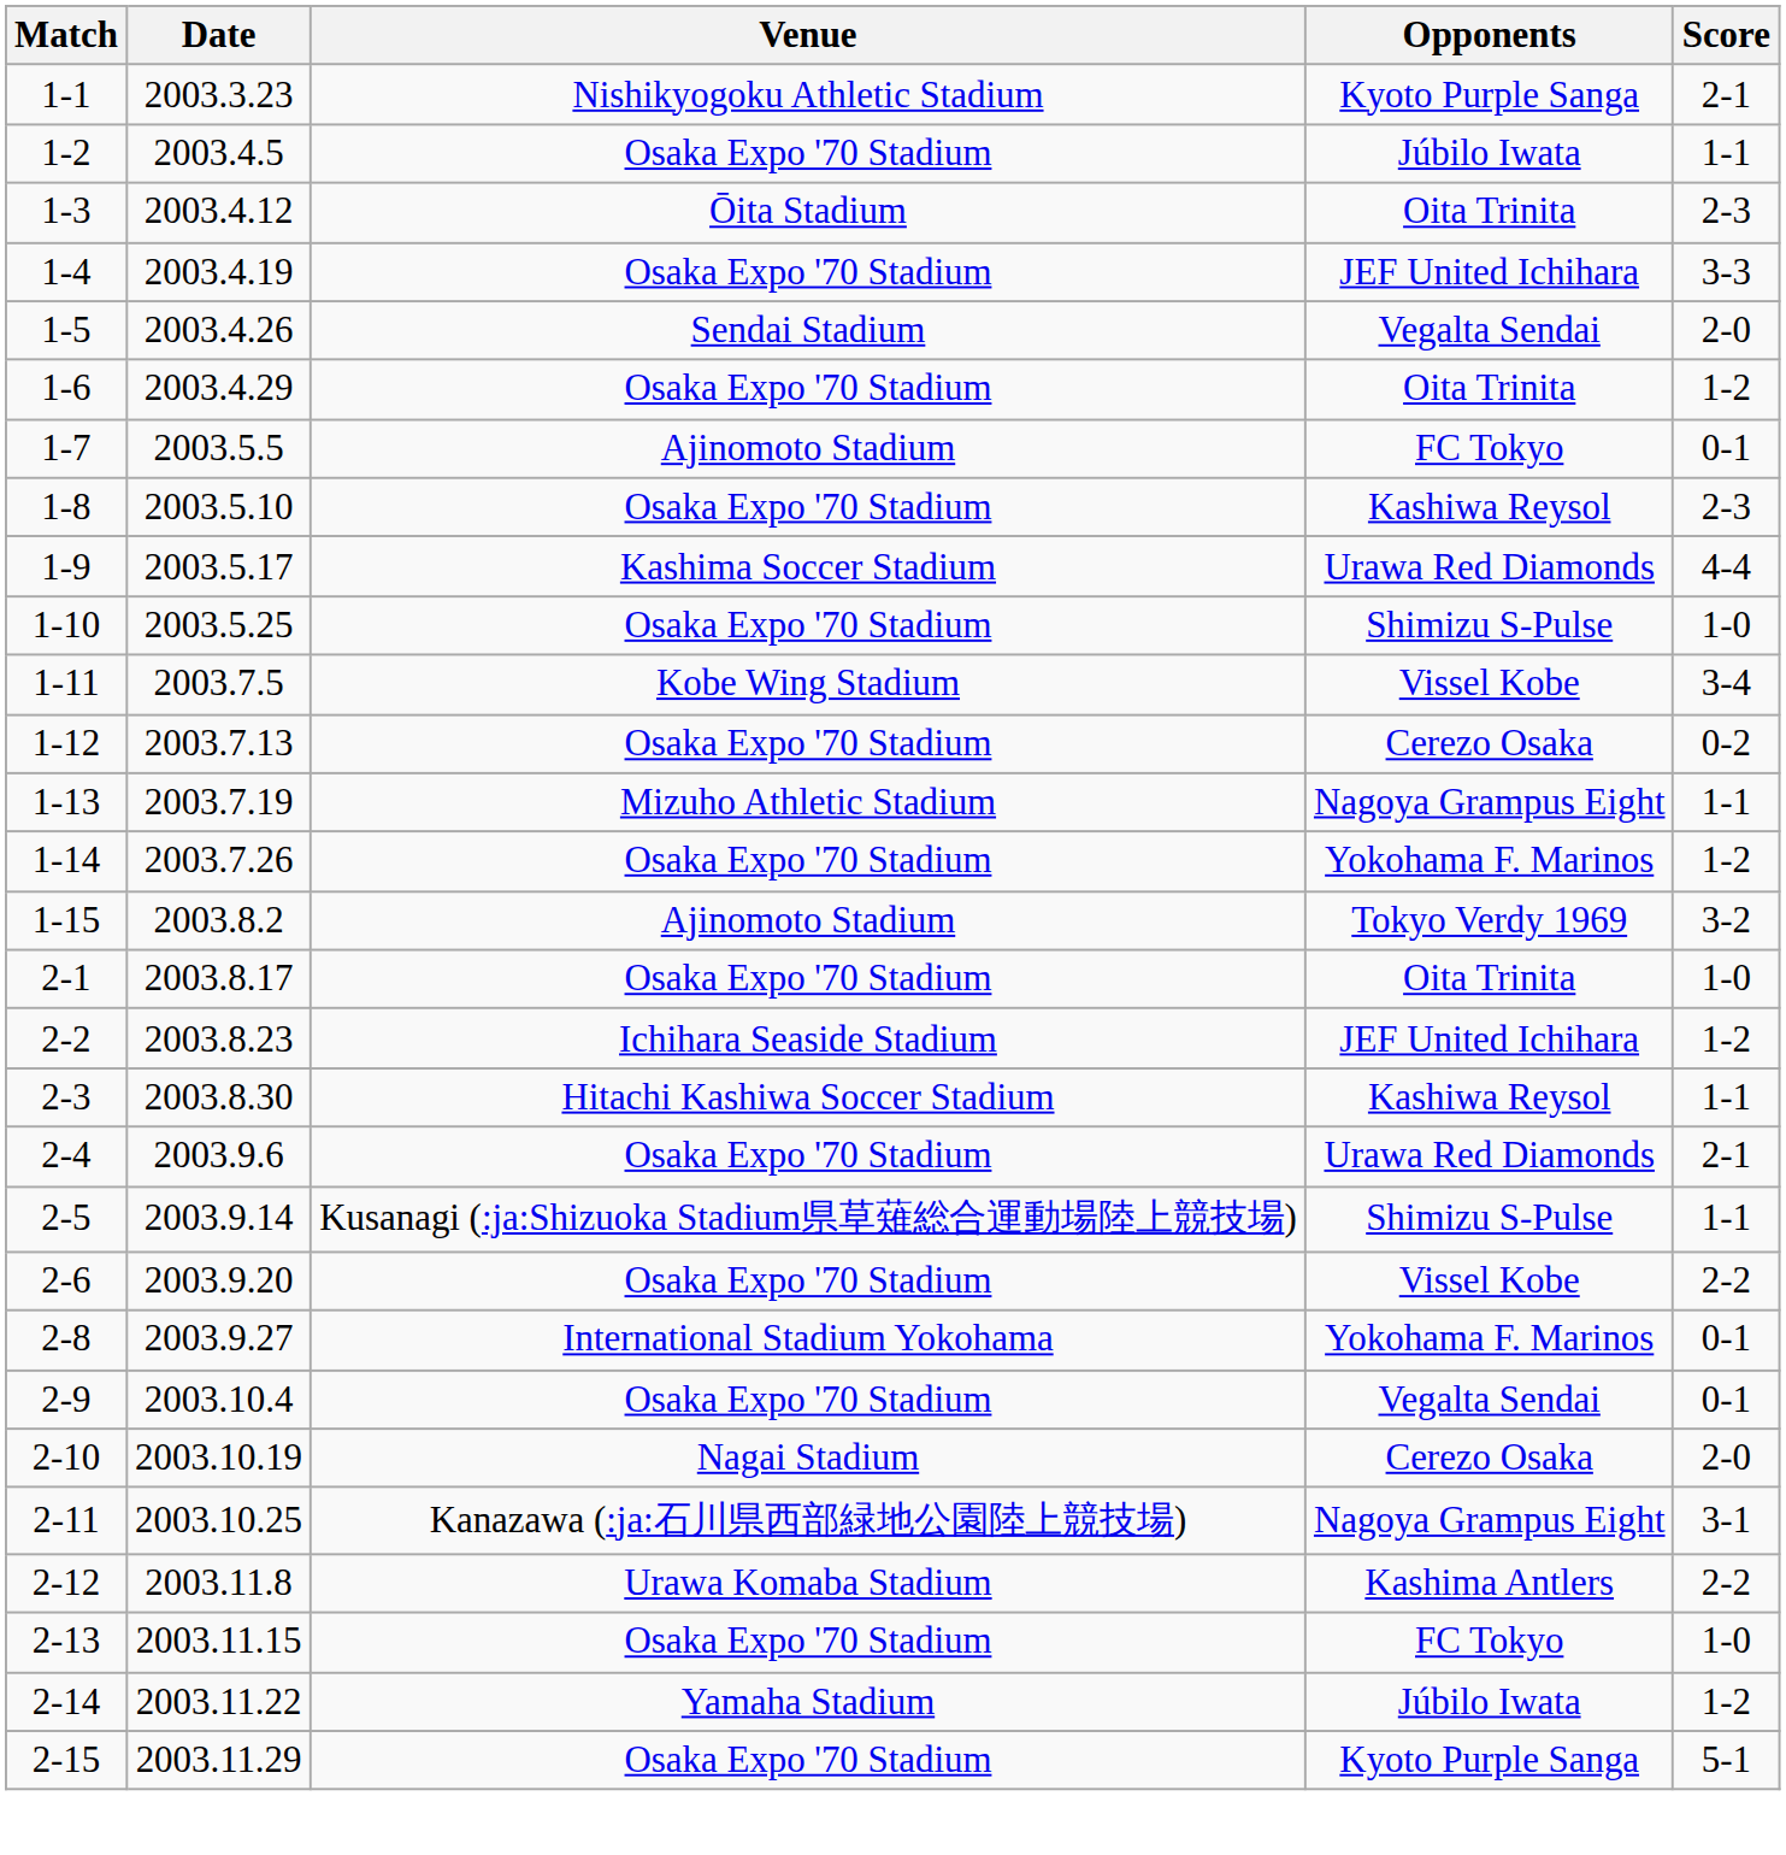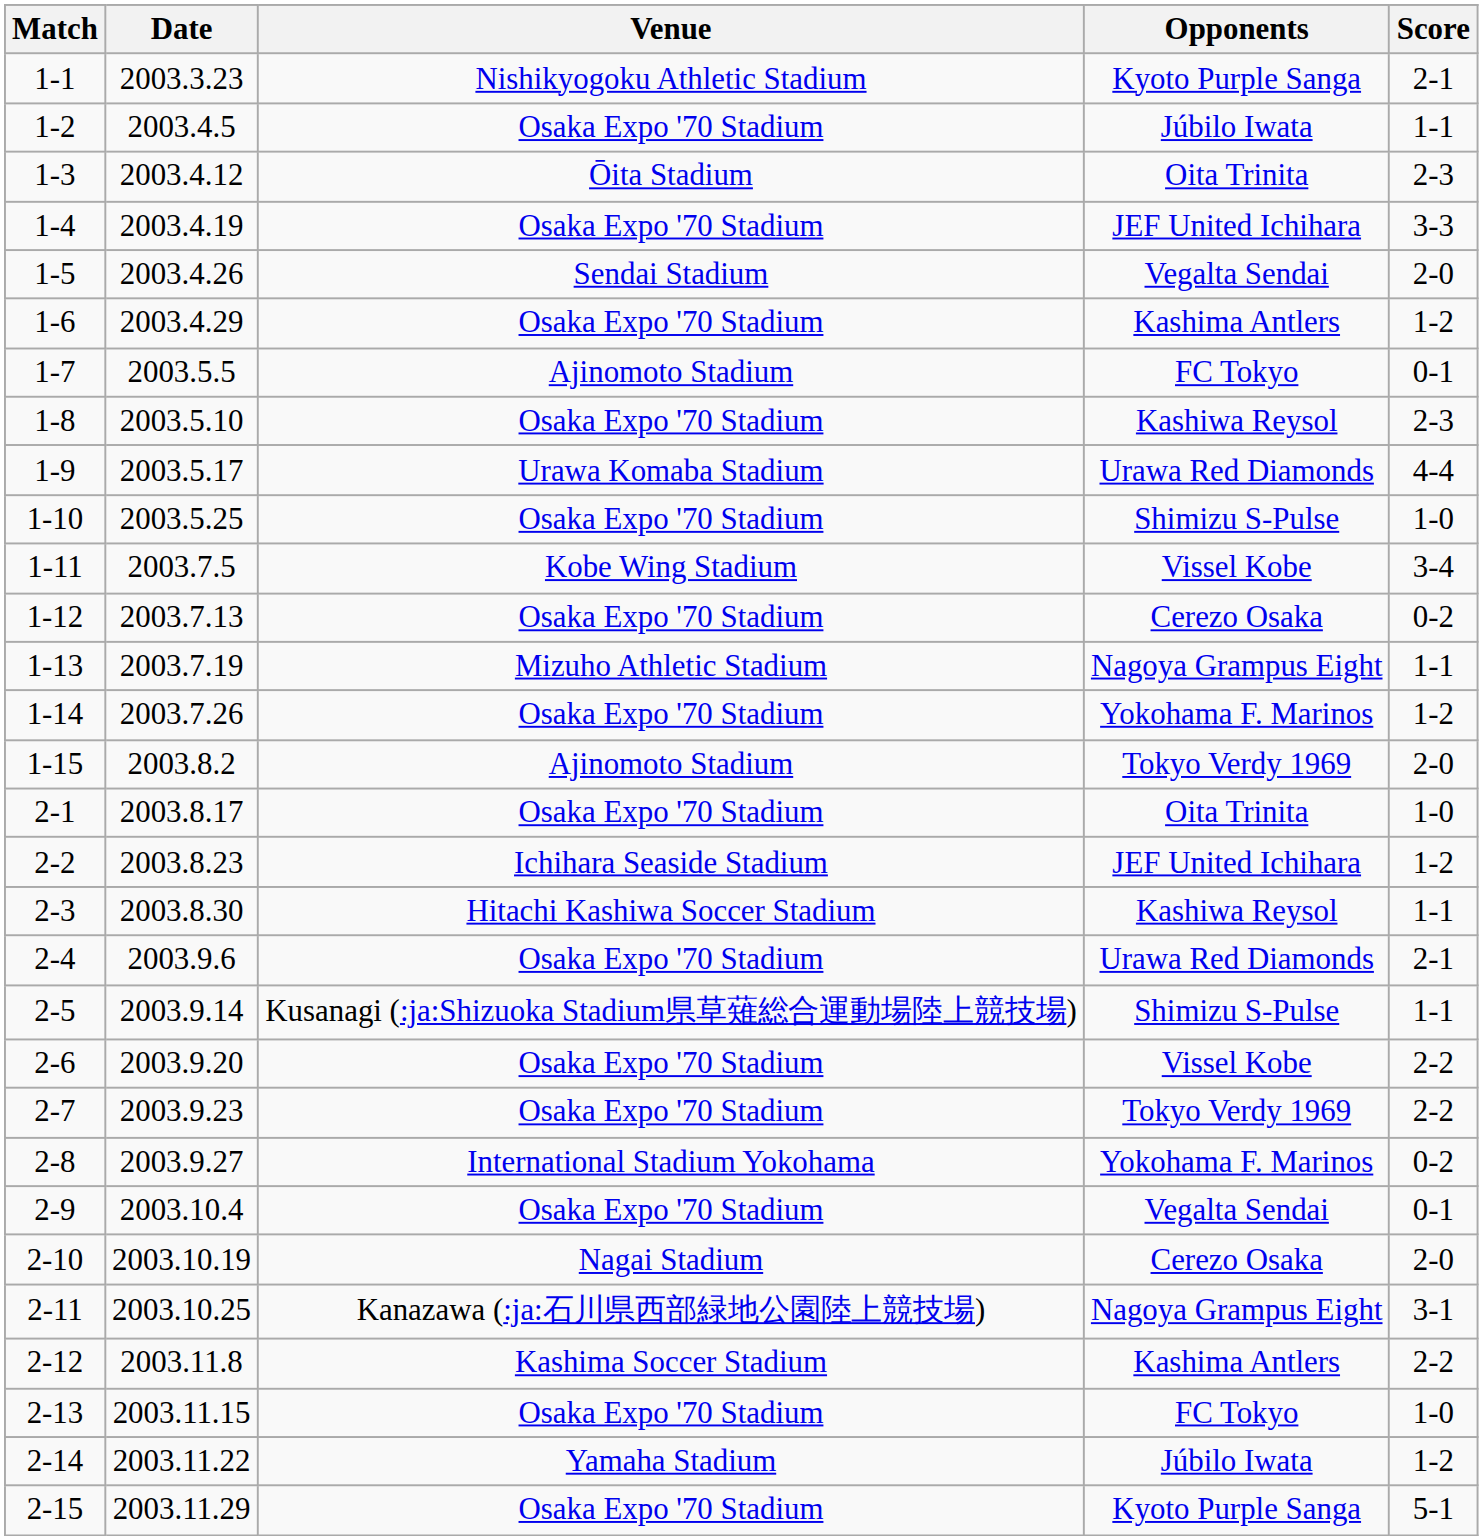1-6 | Opponents: Oita Trinita -> Kashima Antlers
1-9 | Venue: Kashima Soccer Stadium -> Urawa Komaba Stadium
1-15 | Score: 3-2 -> 2-0
+ row: 2-7 | 2003.9.23 | Osaka Expo '70 Stadium | Tokyo Verdy 1969 | 2-2
2-8 | Score: 0-1 -> 0-2
2-12 | Venue: Urawa Komaba Stadium -> Kashima Soccer Stadium
